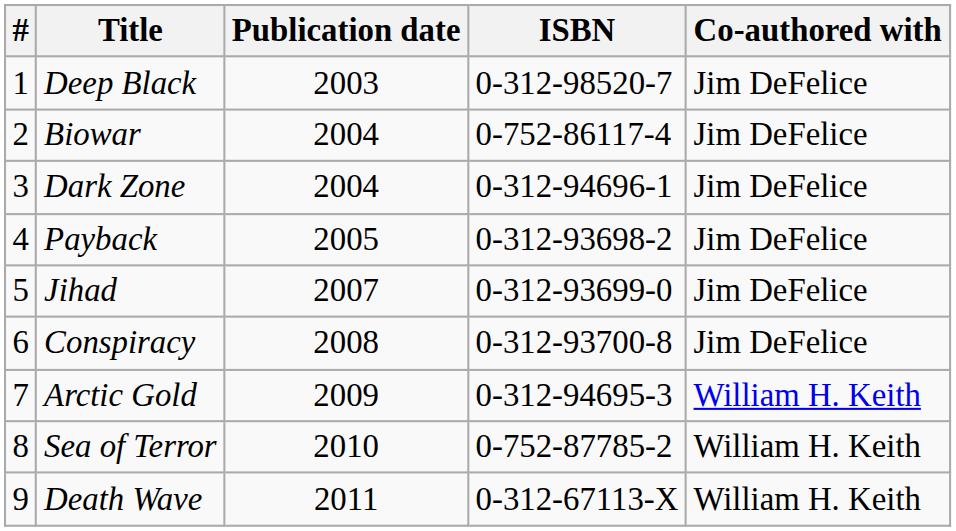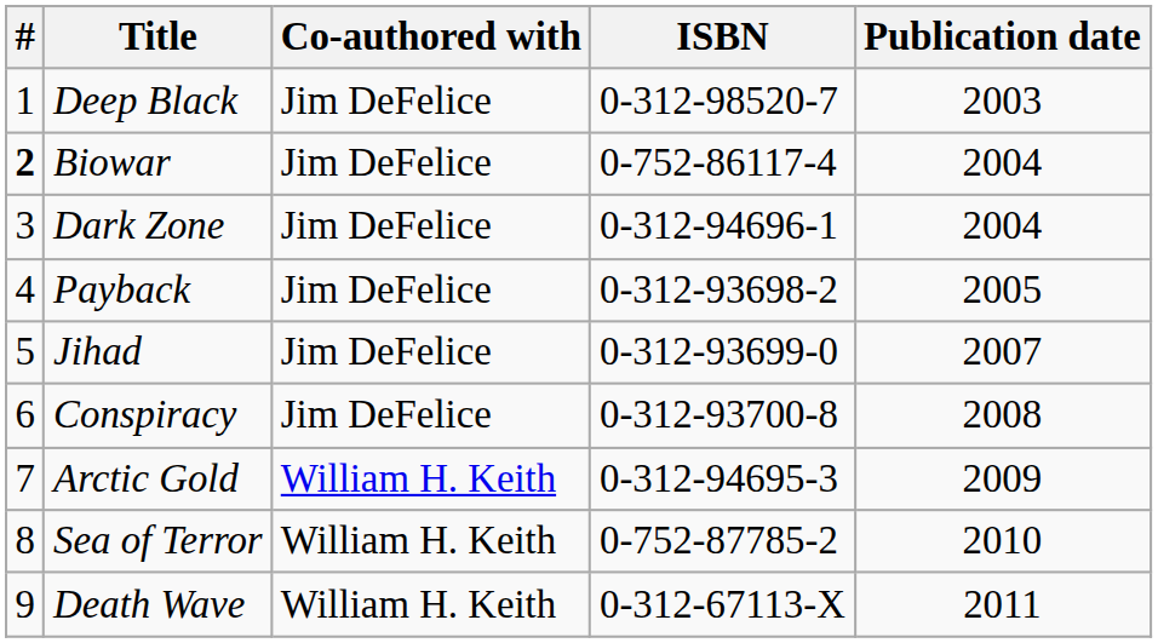columns swapped: Publication date <-> Co-authored with
Biowar | #: normal -> bold
